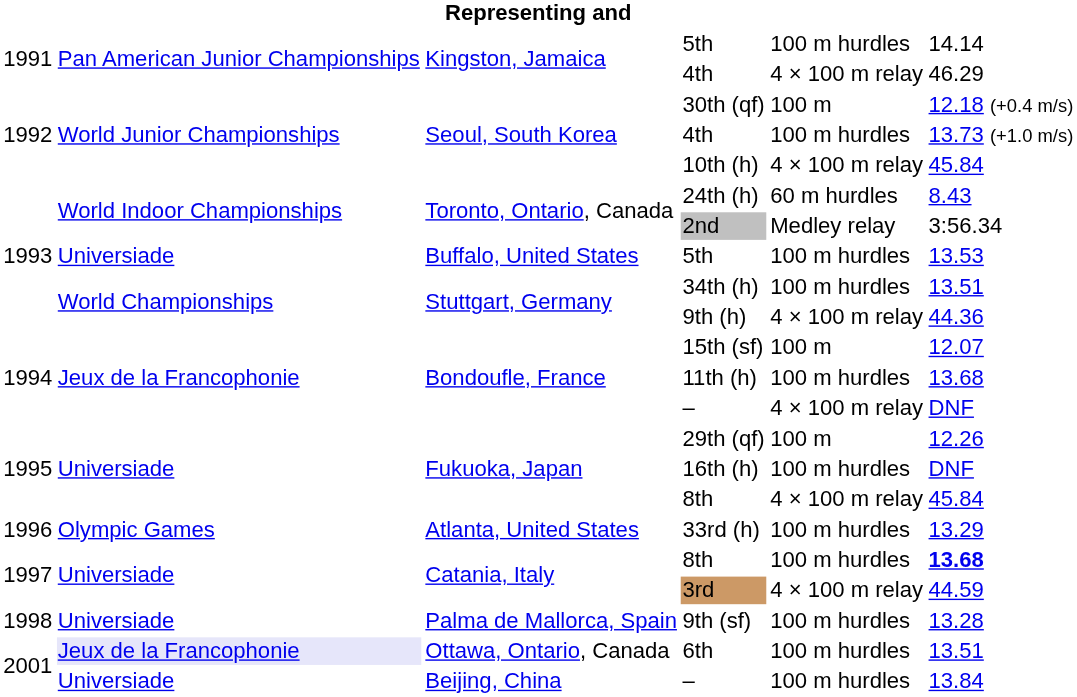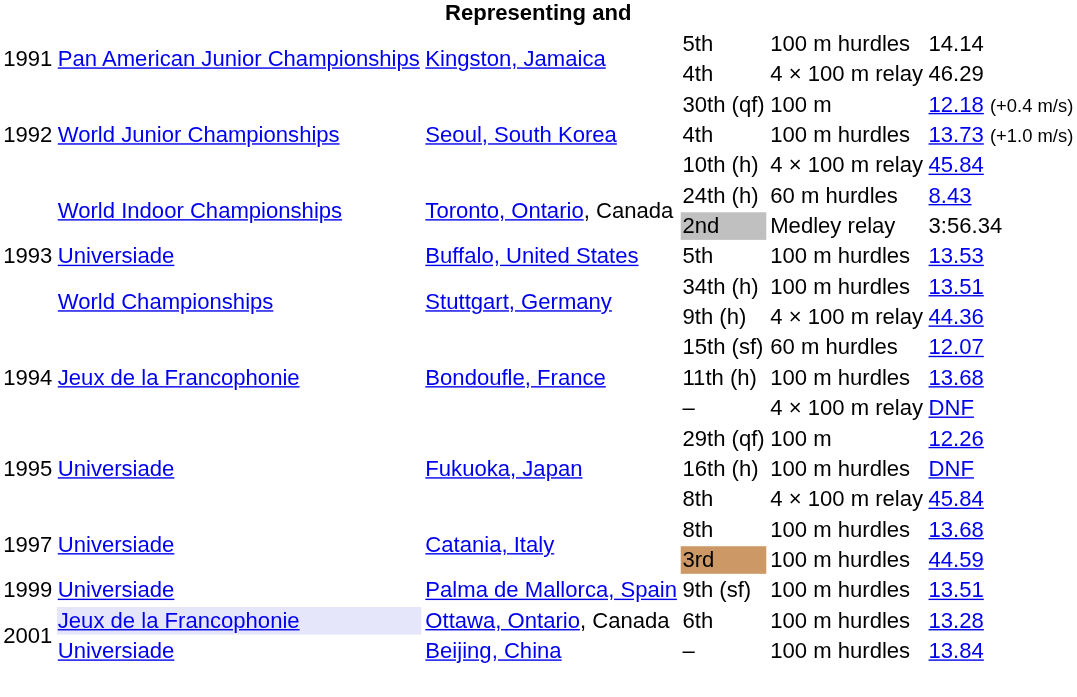15th (sf) | column 5: 100 m -> 60 m hurdles
- row: 1996 | Olympic Games | Atlanta, United States | 33rd (h) | 100 m hurdles | 13.29
Catania, Italy / 8th | column 6: bold -> normal
3rd | column 5: 4 × 100 m relay -> 100 m hurdles
9th (sf) | column 1: 1998 -> 1999
9th (sf) | column 6: 13.28 -> 13.51
6th | column 6: 13.51 -> 13.28
